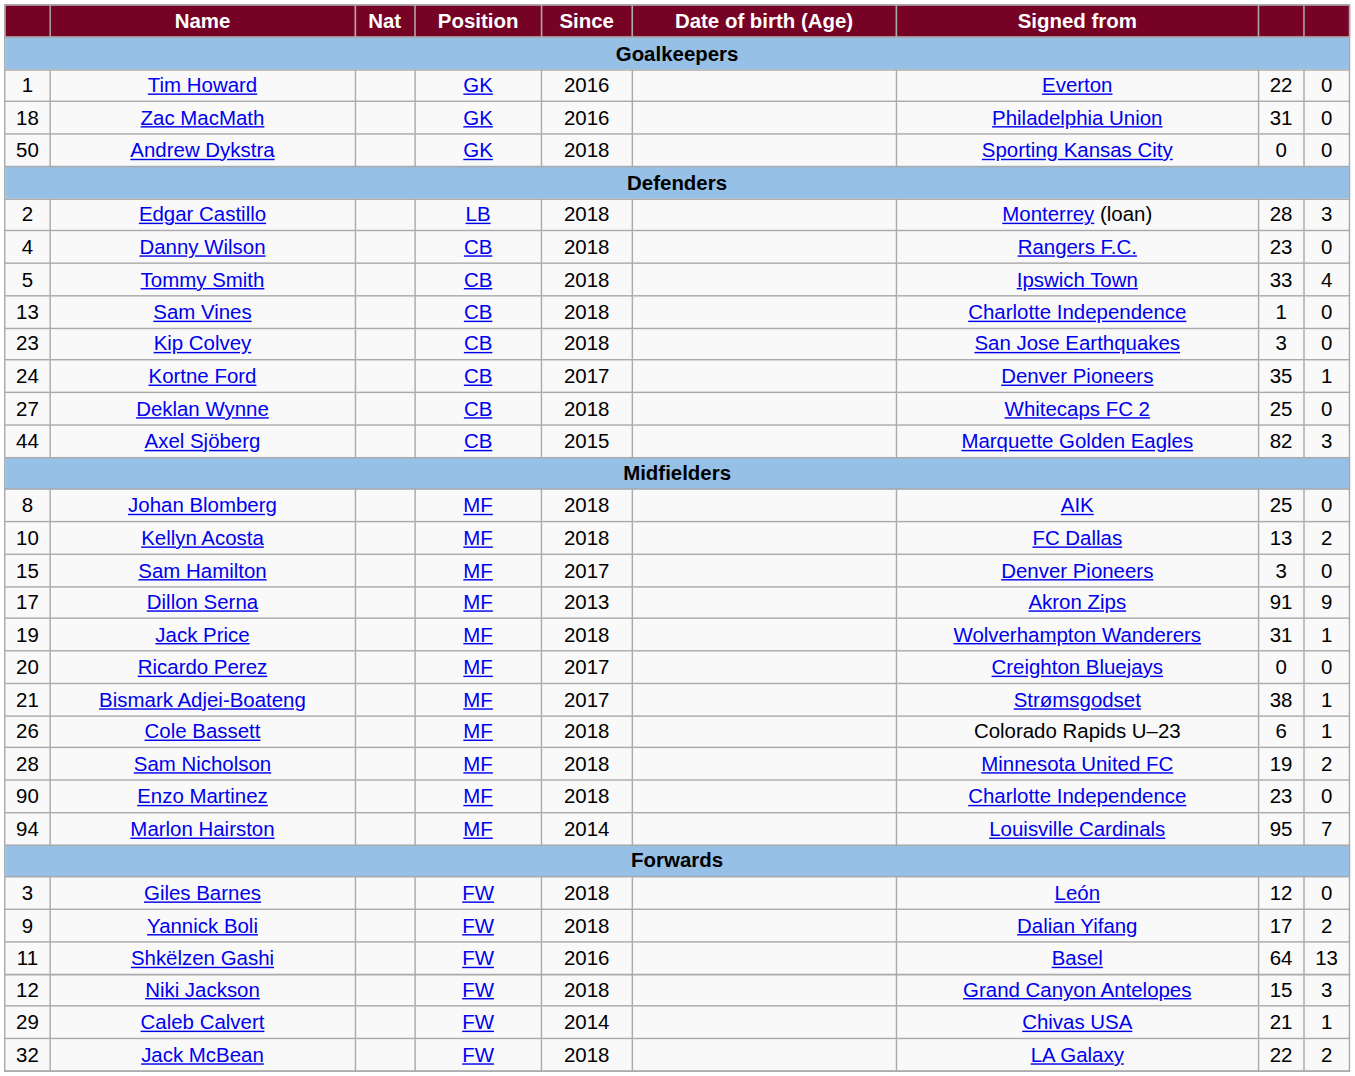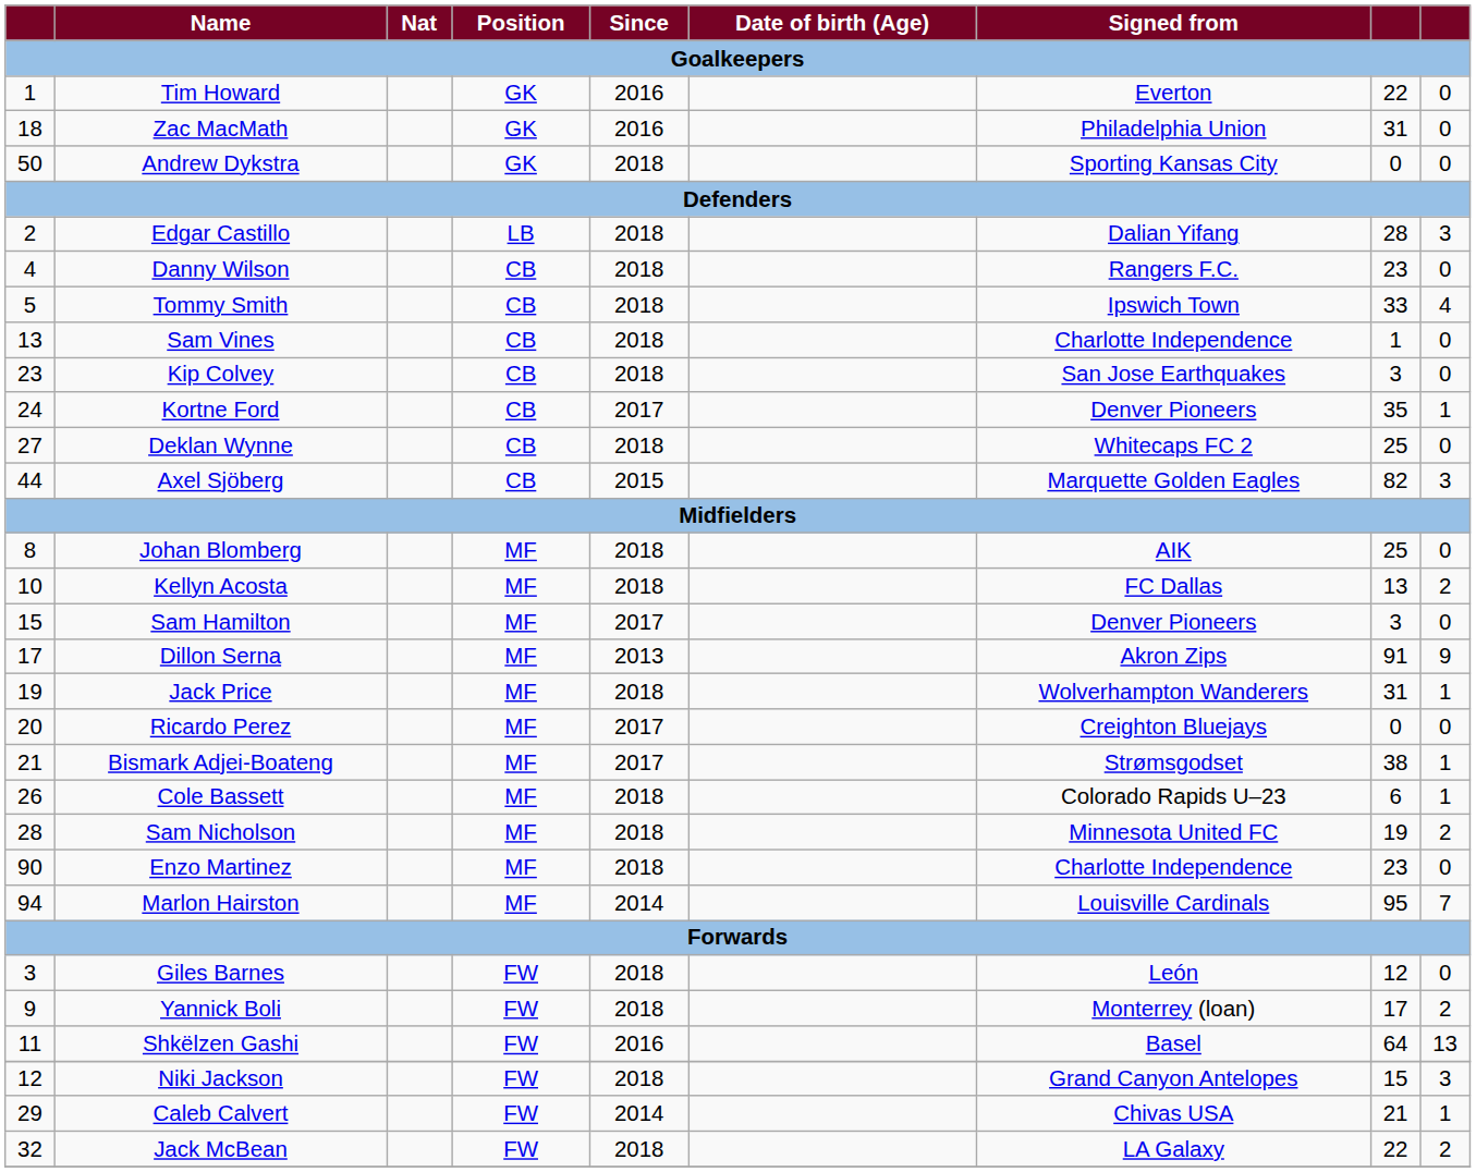Edgar Castillo | Signed from: Monterrey (loan) -> Dalian Yifang
Yannick Boli | Signed from: Dalian Yifang -> Monterrey (loan)
